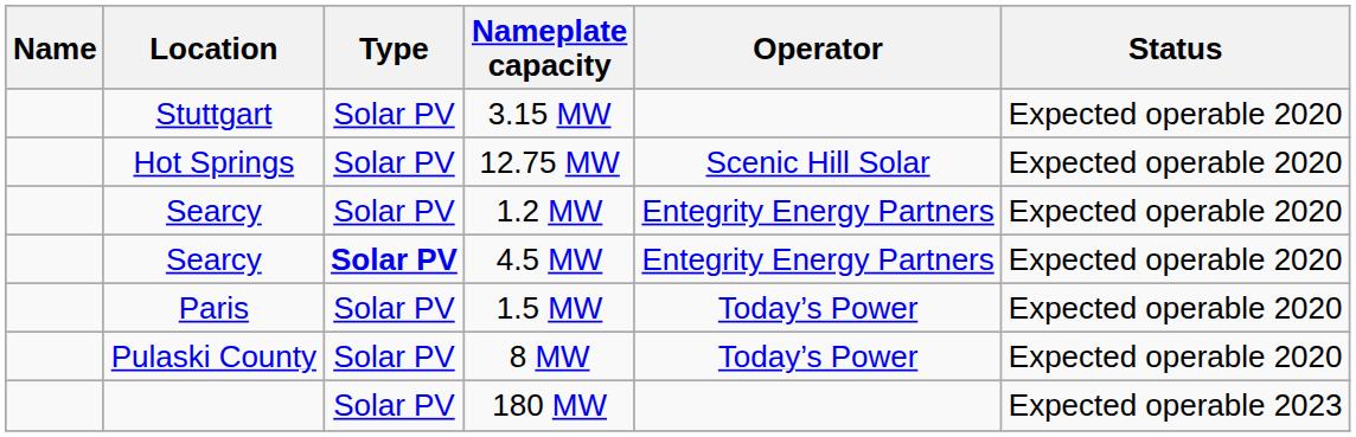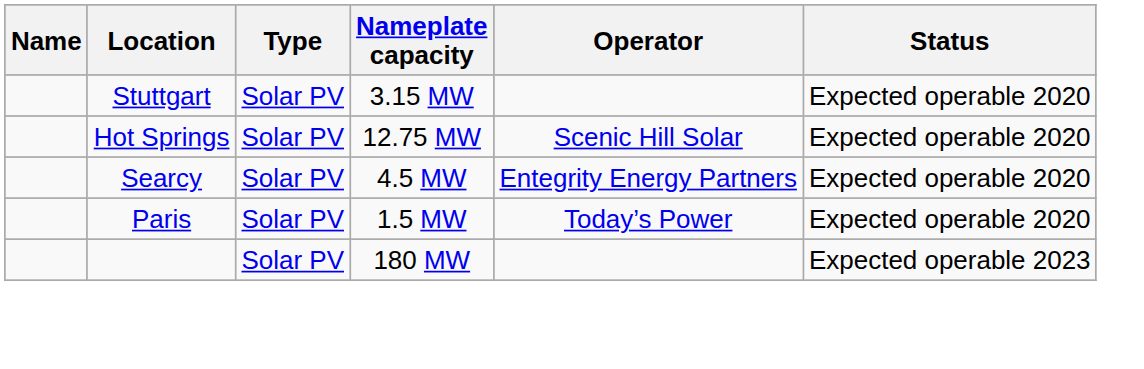- row: Searcy | Solar PV | 1.2 MW | Entegrity Energy Partners | Expected operable 2020
4.5 MW | Type: bold -> normal
- row: Pulaski County | Solar PV | 8 MW | Today’s Power | Expected operable 2020
